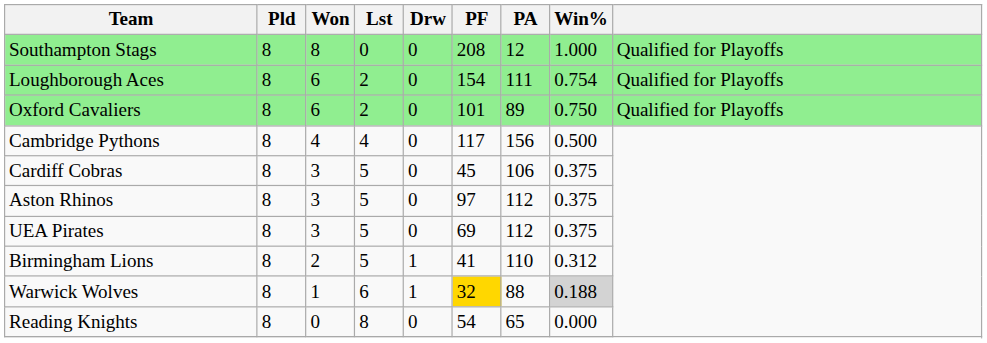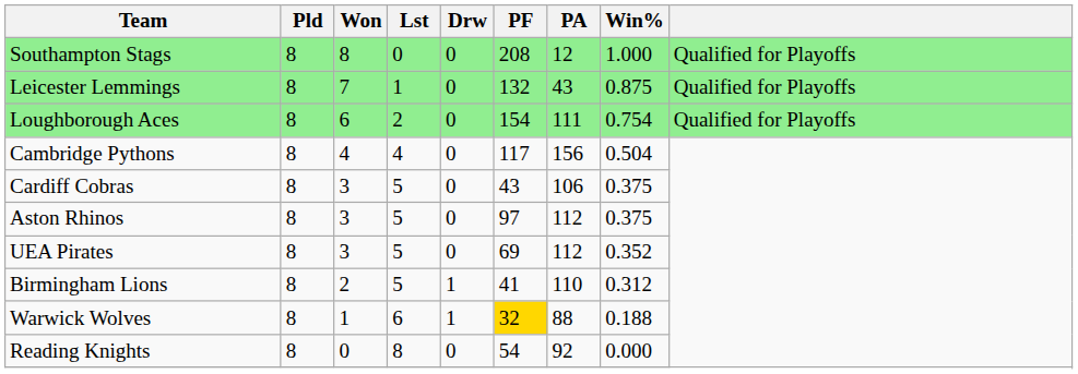+ row: Leicester Lemmings | 8 | 7 | 1 | 0 | 132 | 43 | 0.875 | Qualified for Playoffs
- row: Oxford Cavaliers | 8 | 6 | 2 | 0 | 101 | 89 | 0.750 | Qualified for Playoffs
Cambridge Pythons | Win%: 0.500 -> 0.504
Cardiff Cobras | PF: 45 -> 43
UEA Pirates | Win%: 0.375 -> 0.352
Warwick Wolves | Win%: lightgrey background -> no background
Reading Knights | PA: 65 -> 92
